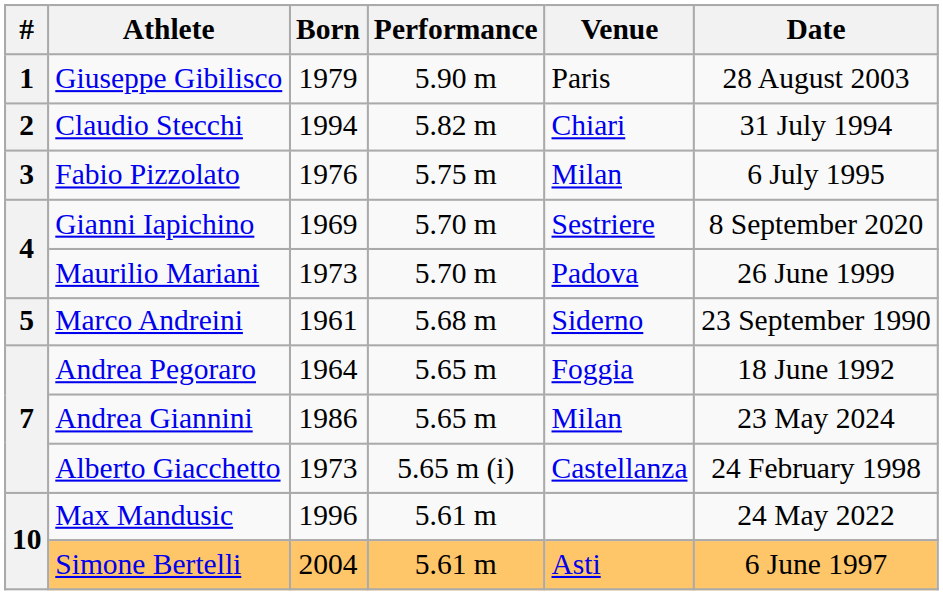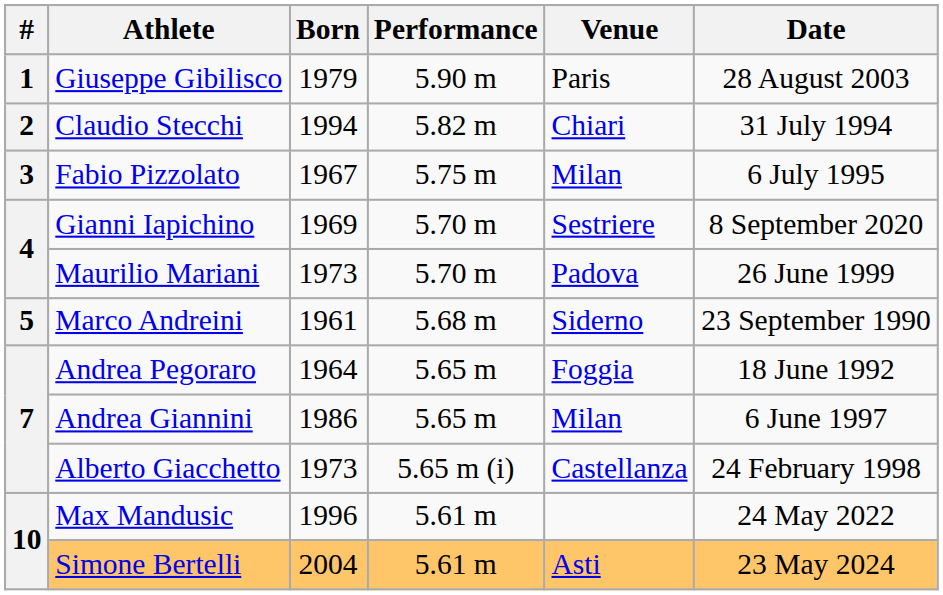Fabio Pizzolato | Born: 1976 -> 1967
Andrea Giannini | Date: 23 May 2024 -> 6 June 1997
Simone Bertelli | Date: 6 June 1997 -> 23 May 2024
